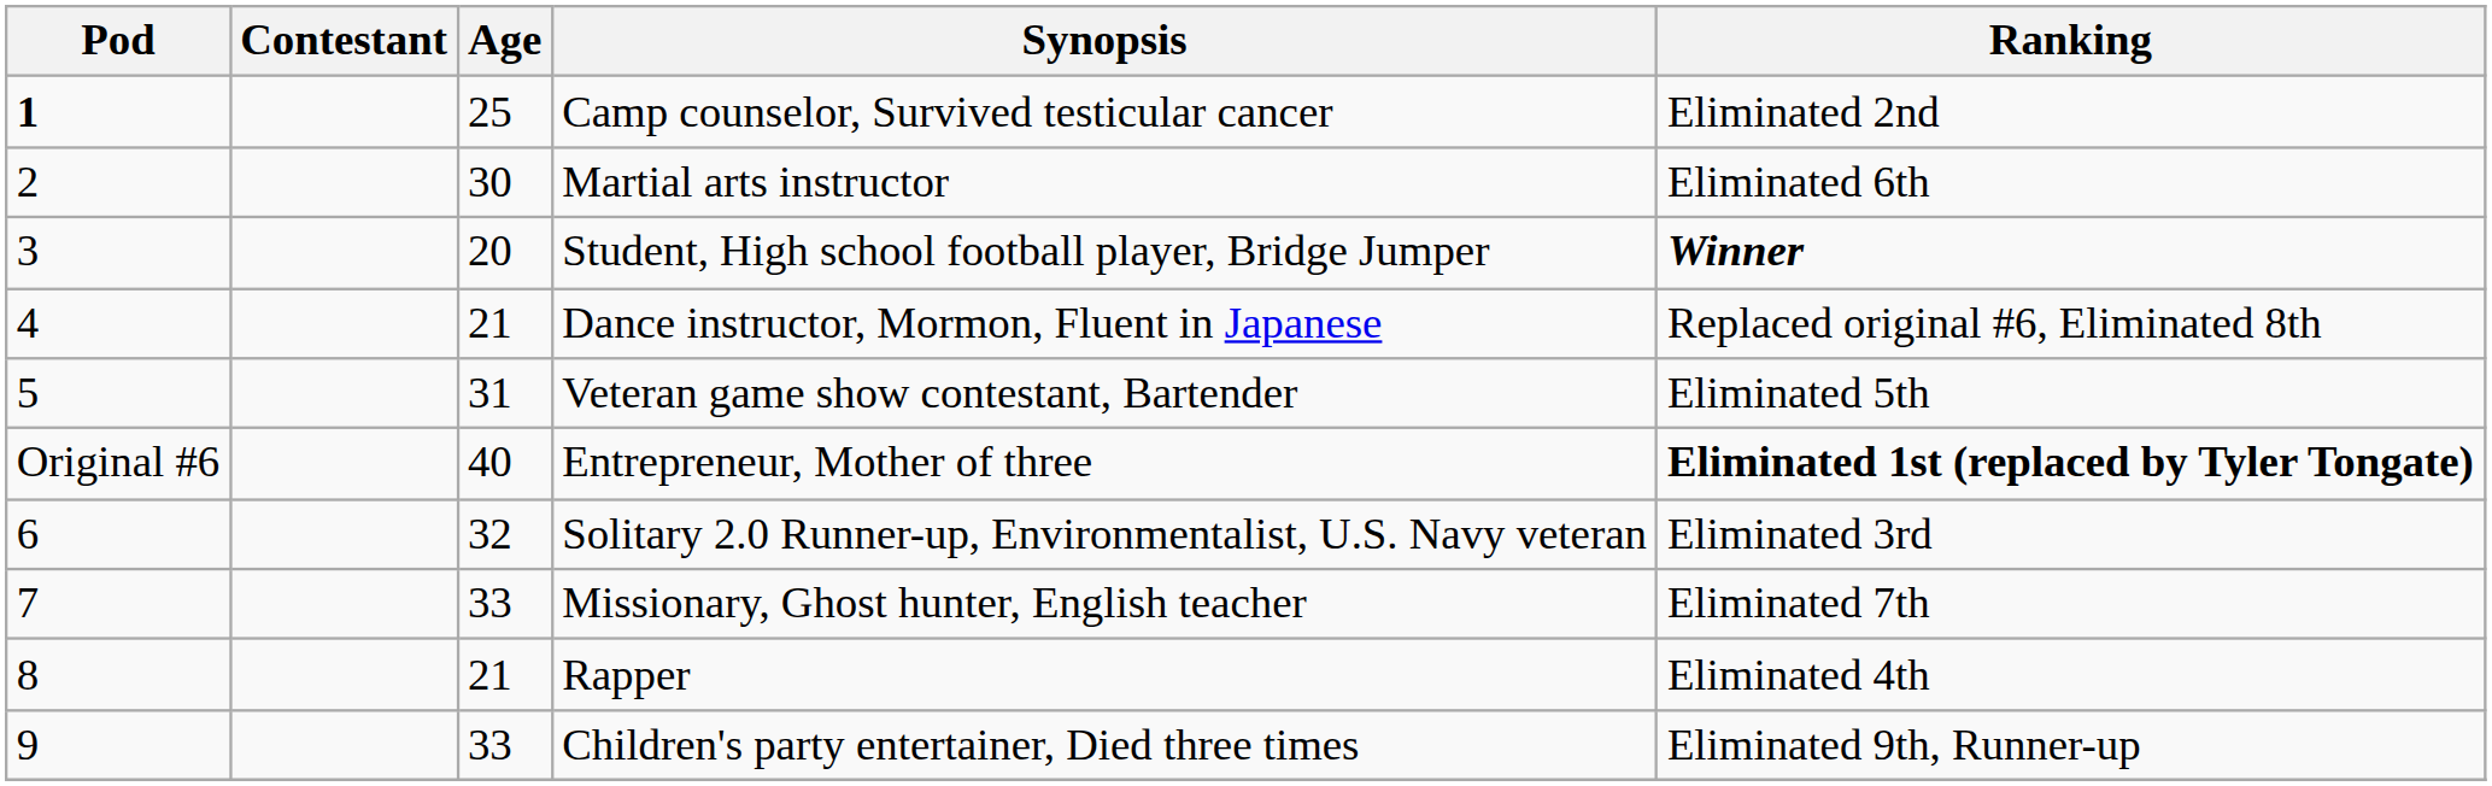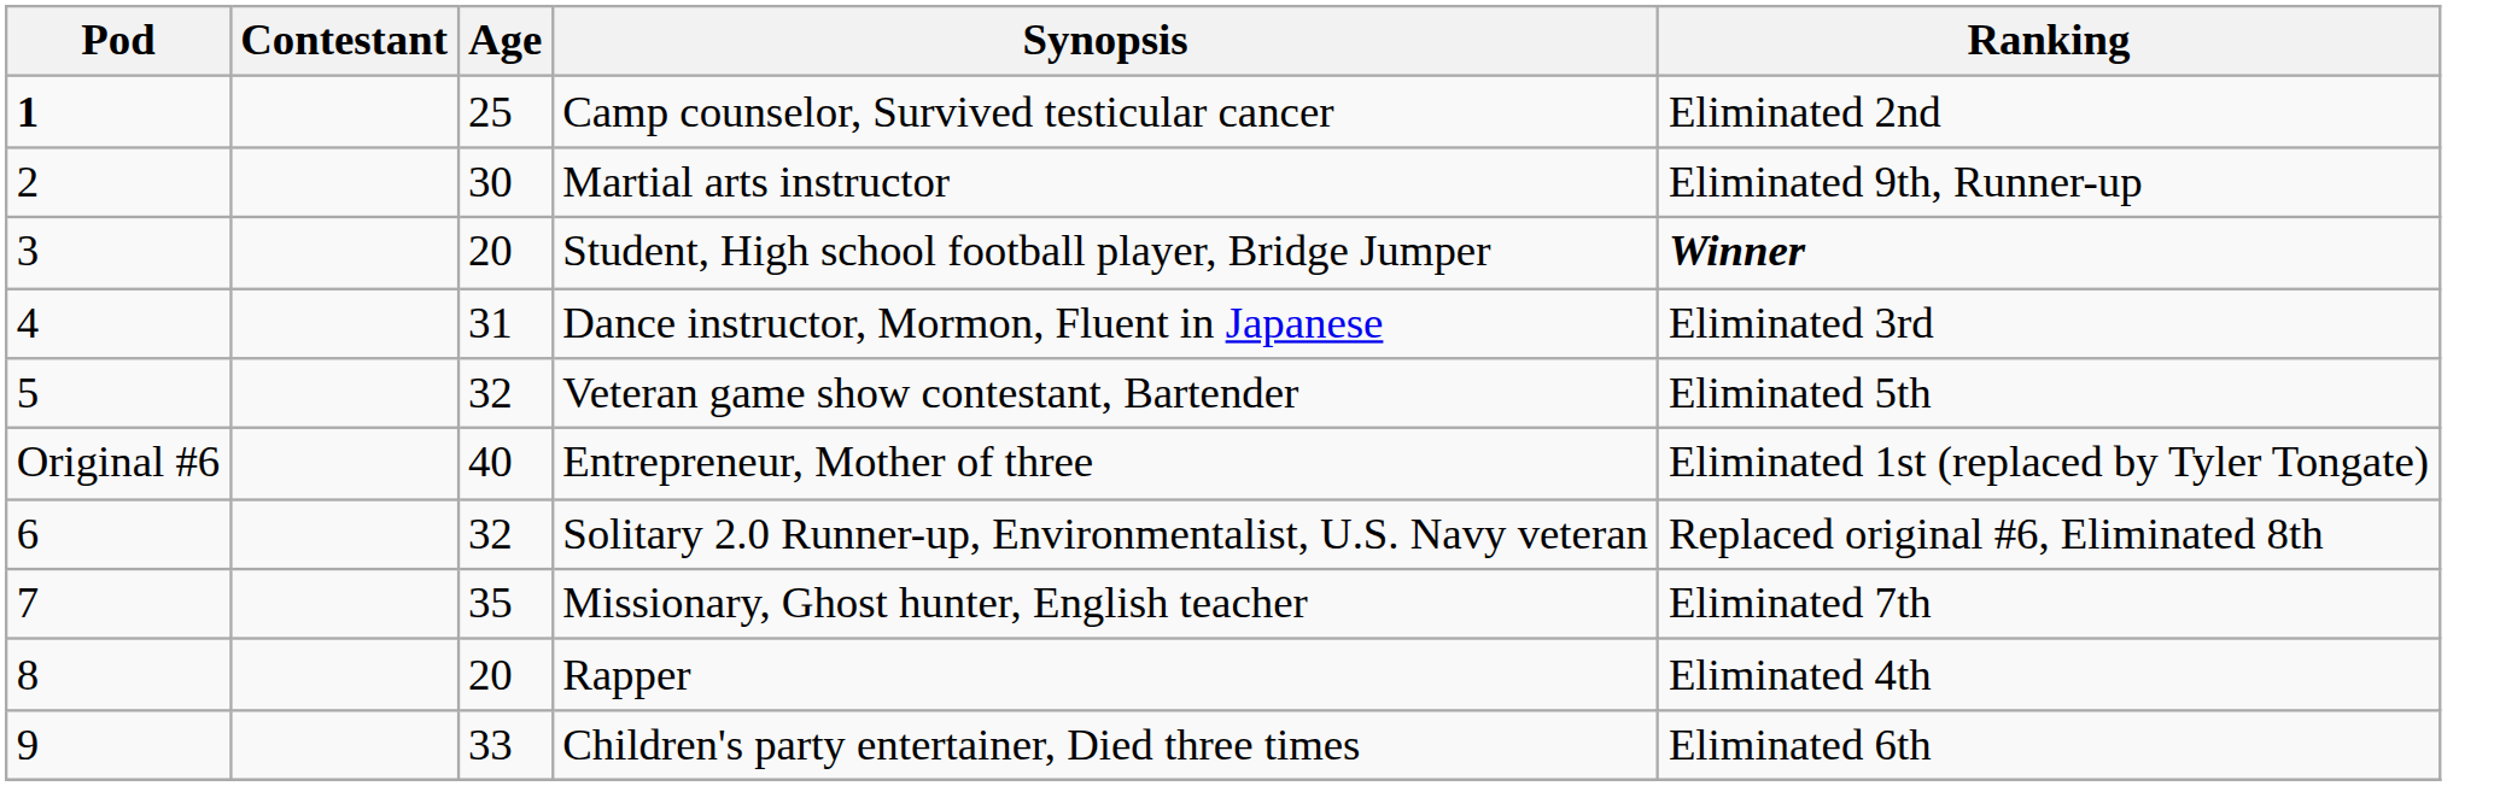Martial arts instructor | Ranking: Eliminated 6th -> Eliminated 9th, Runner-up
Dance instructor, Mormon, Fluent in Japanese | Age: 21 -> 31
Dance instructor, Mormon, Fluent in Japanese | Ranking: Replaced original #6, Eliminated 8th -> Eliminated 3rd
Veteran game show contestant, Bartender | Age: 31 -> 32
Entrepreneur, Mother of three | Ranking: bold -> normal
Solitary 2.0 Runner-up, Environmentalist, U.S. Navy veteran | Ranking: Eliminated 3rd -> Replaced original #6, Eliminated 8th
Missionary, Ghost hunter, English teacher | Age: 33 -> 35
Rapper | Age: 21 -> 20
Children's party entertainer, Died three times | Ranking: Eliminated 9th, Runner-up -> Eliminated 6th
